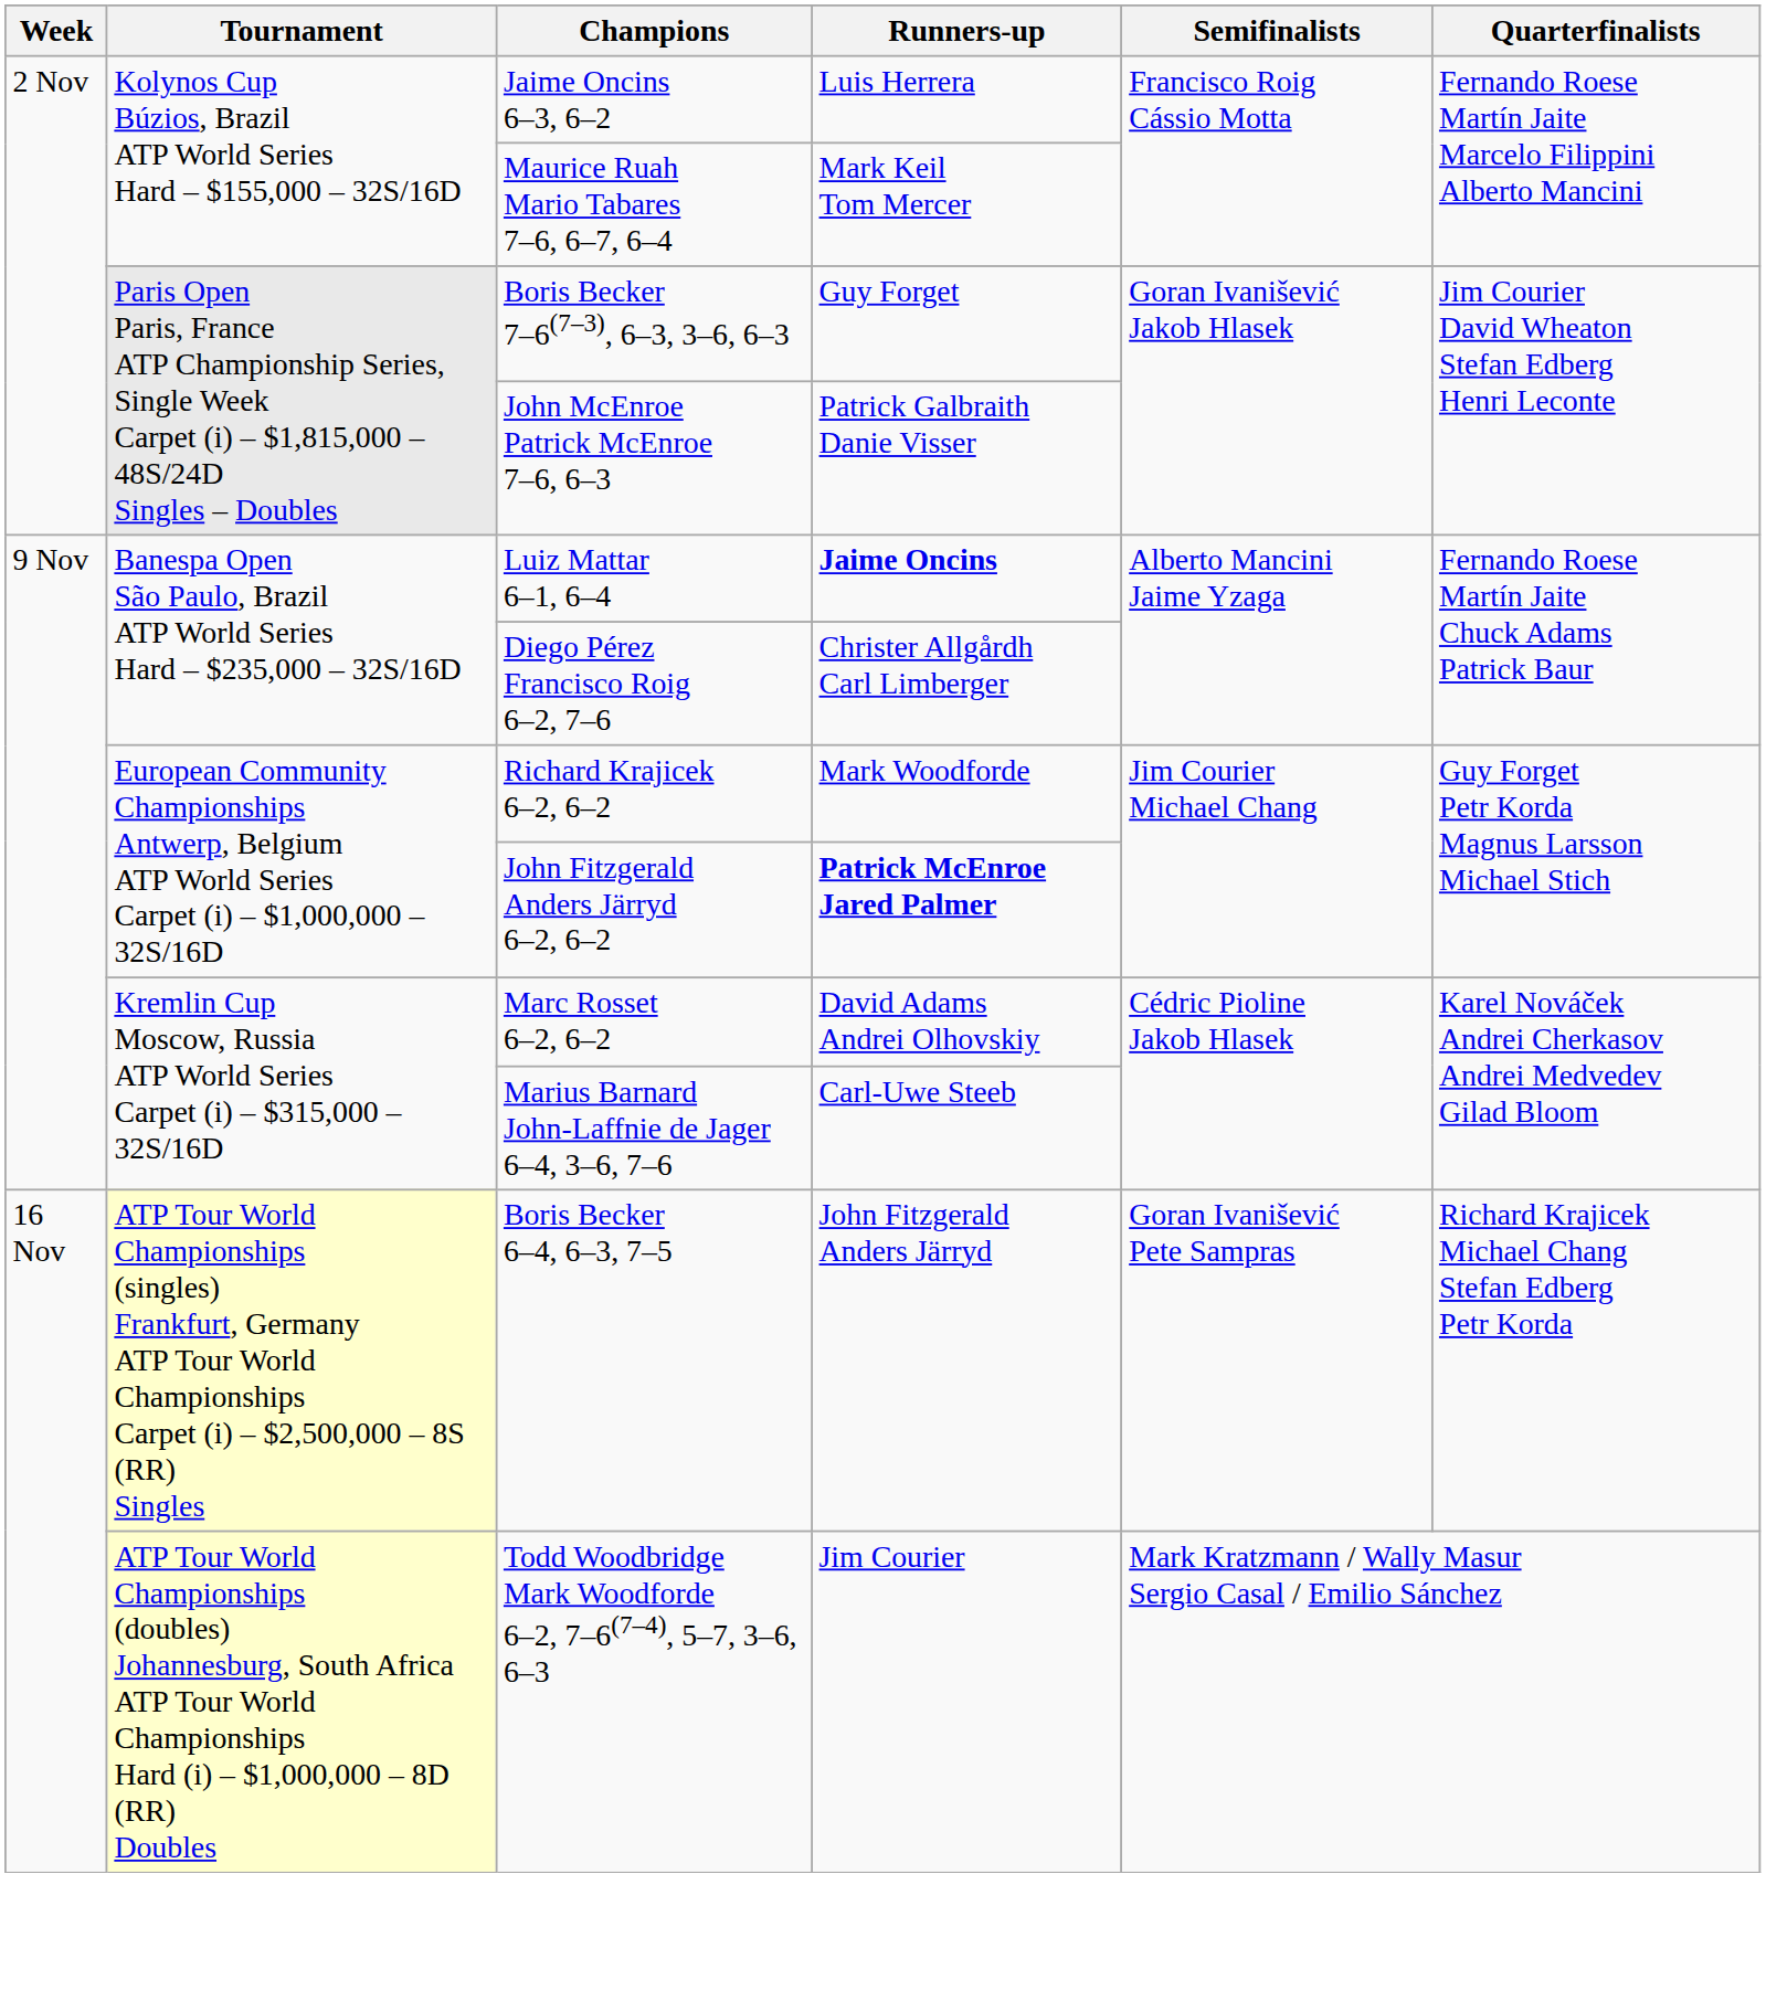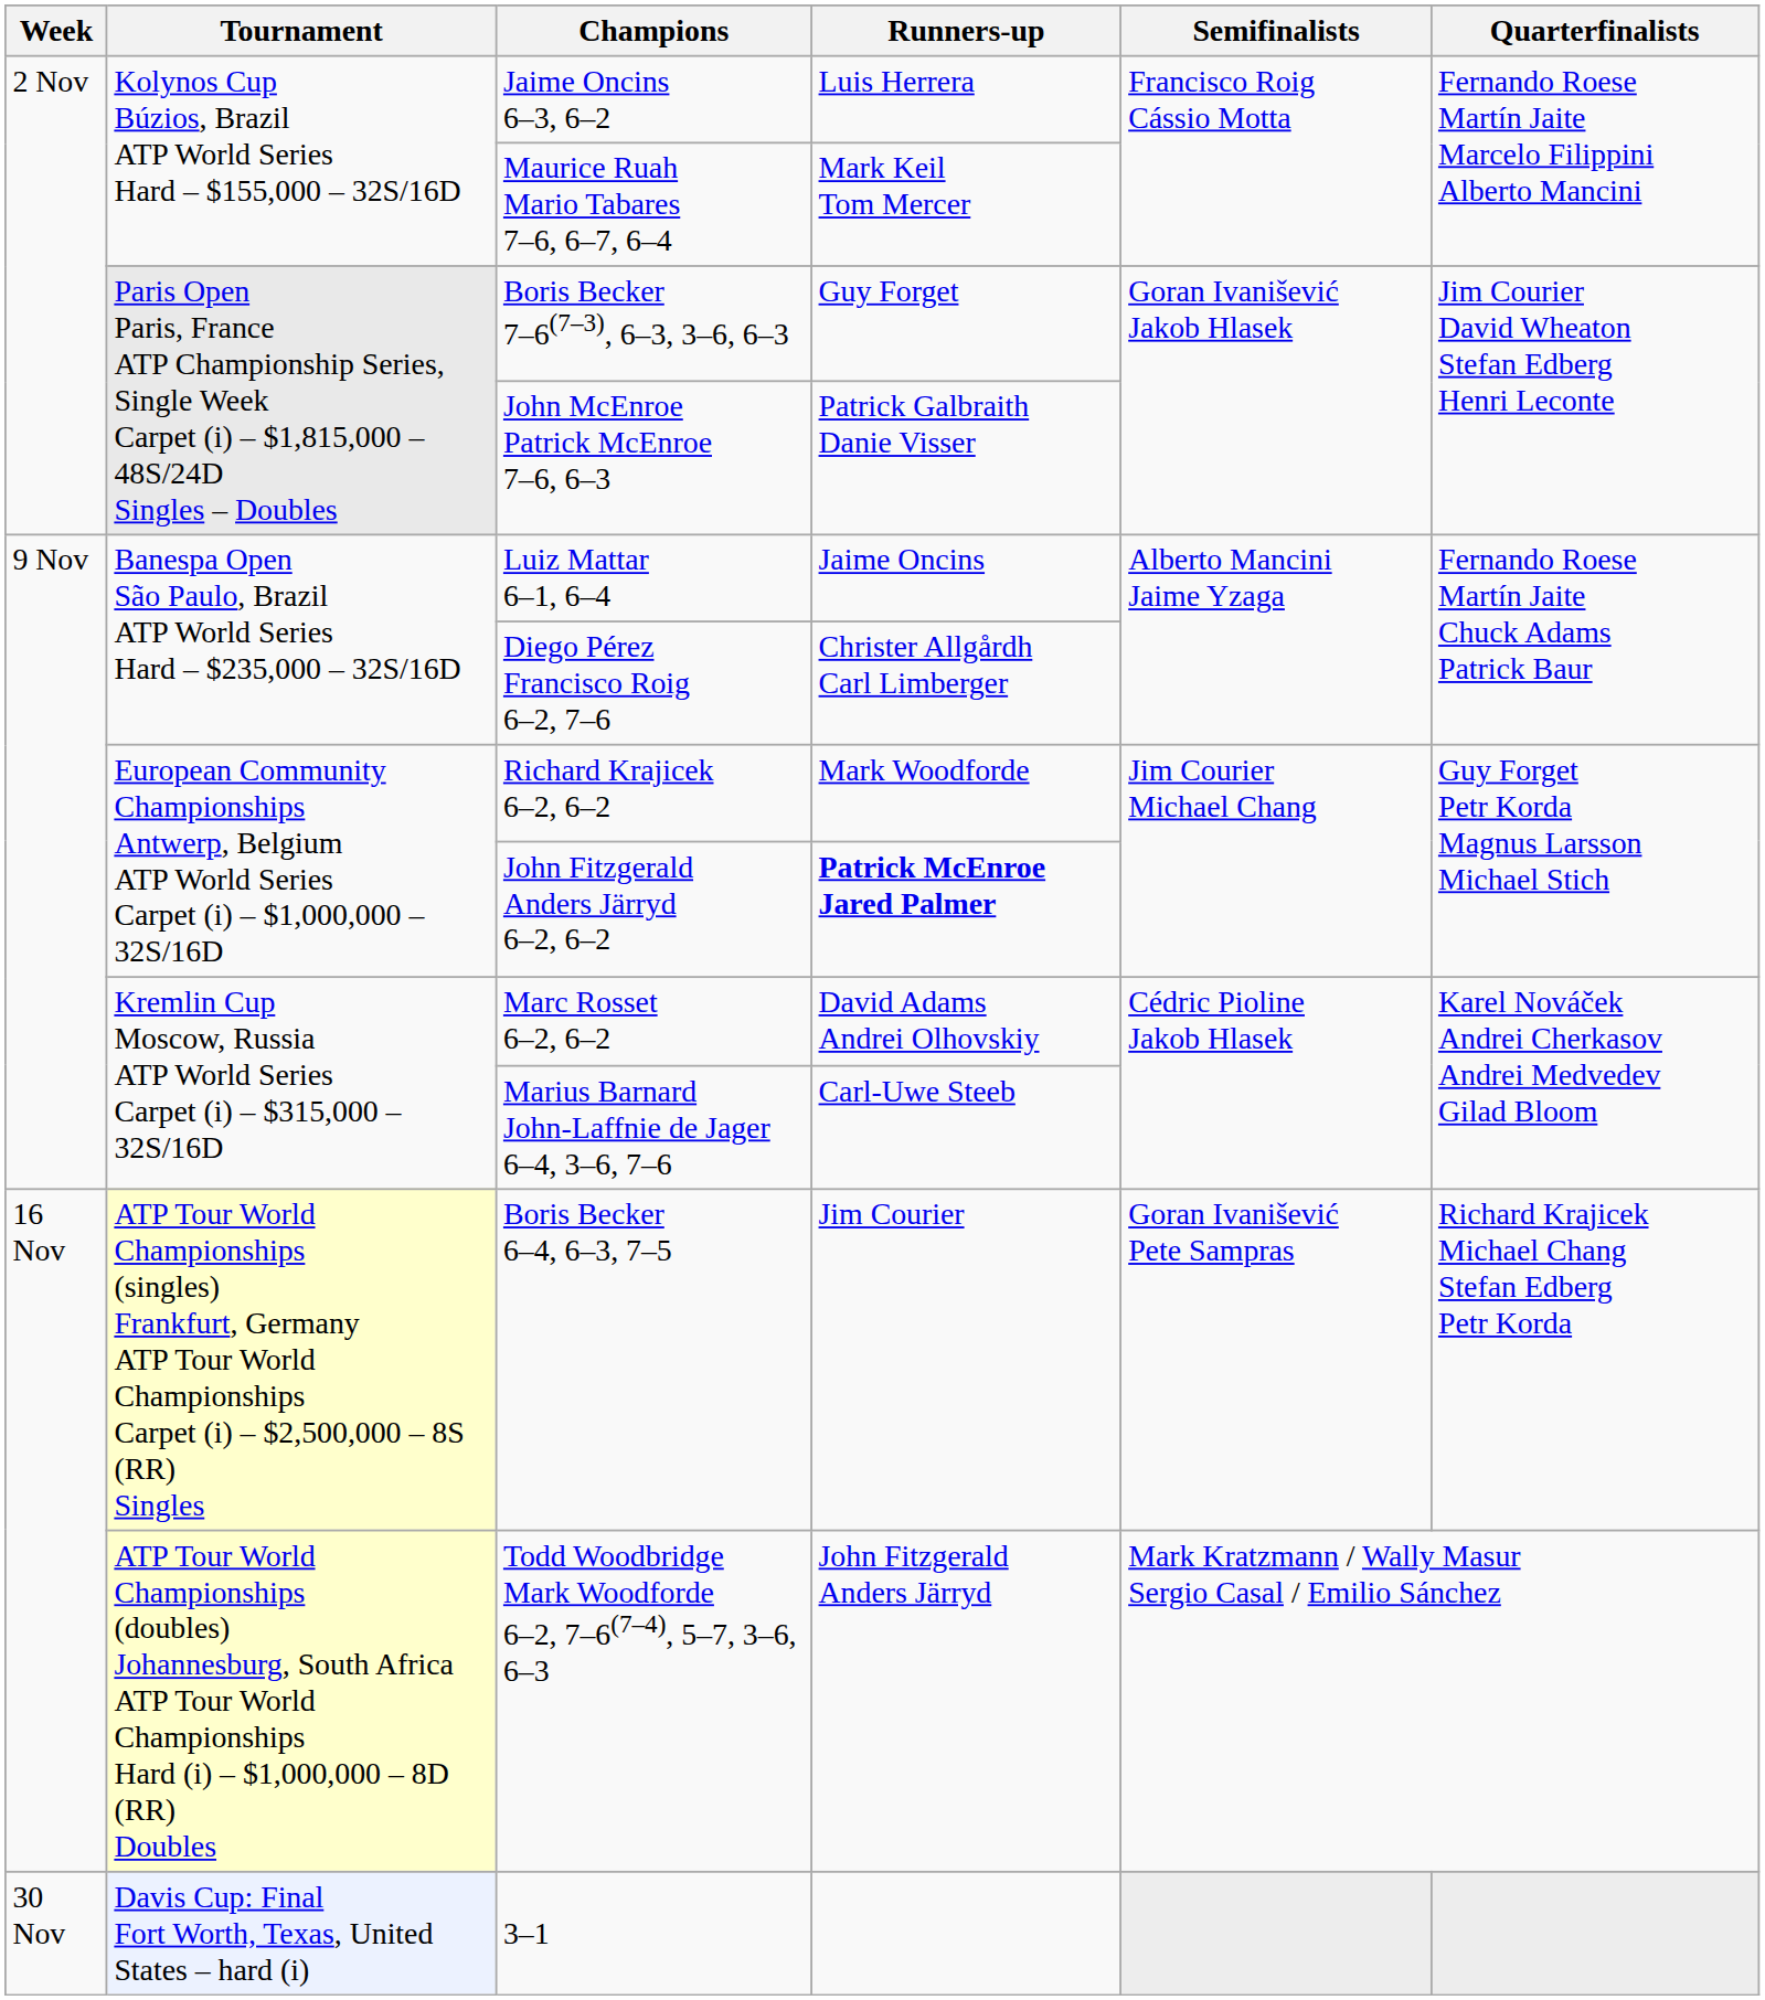Luiz Mattar 6–1, 6–4 | Runners-up: bold -> normal
Boris Becker 6–4, 6–3, 7–5 | Runners-up: John Fitzgerald Anders Järryd -> Jim Courier
Todd Woodbridge Mark Woodforde 6–2, 7–6(7–4), 5–7, 3–6, 6–3 | Runners-up: Jim Courier -> John Fitzgerald Anders Järryd
+ row: 30 Nov | Davis Cup: Final Fort Worth, Texas, United States – hard (i) | 3–1
